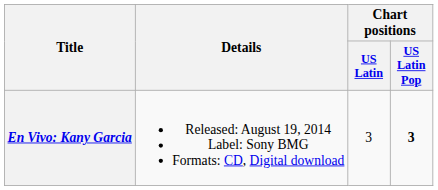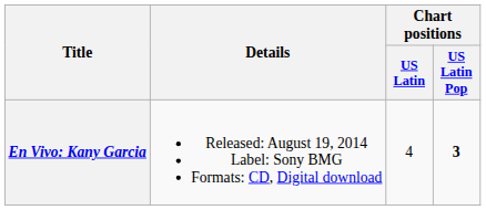En Vivo: Kany Garcia | Chart positions / US Latin: 3 -> 4
